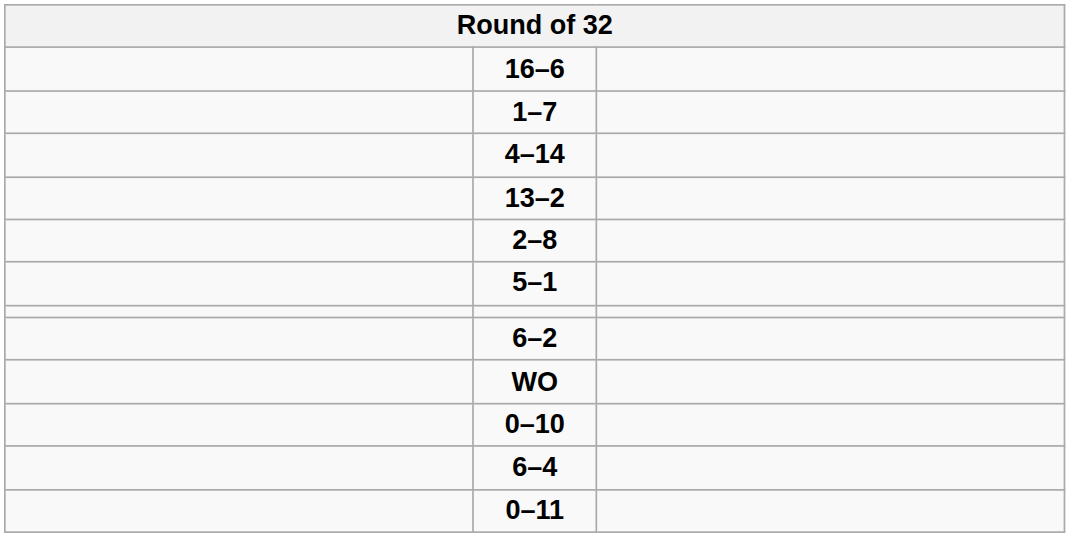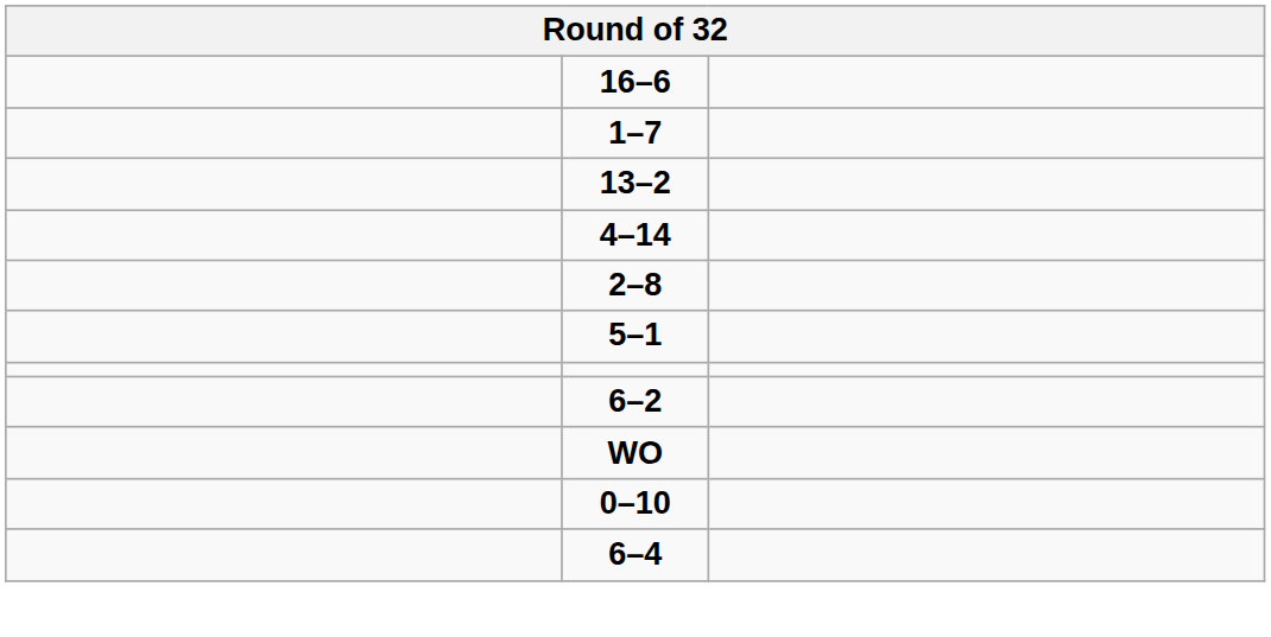rows swapped: 4–14 <-> 13–2
- row: 0–11
